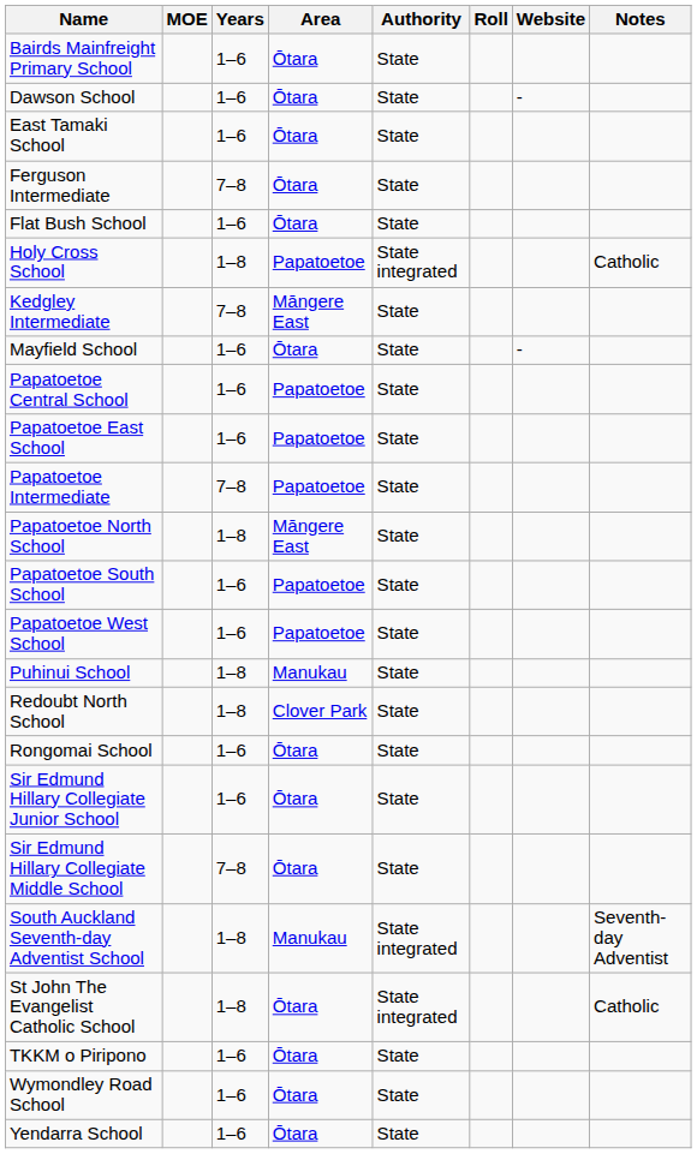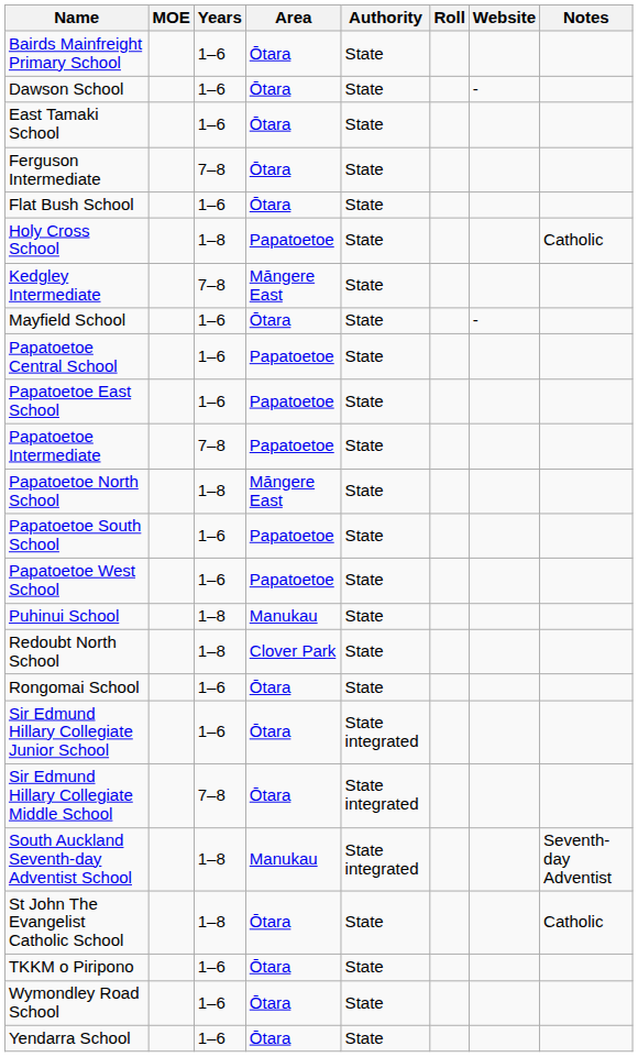Holy Cross School | Authority: State integrated -> State
Sir Edmund Hillary Collegiate Junior School | Authority: State -> State integrated
Sir Edmund Hillary Collegiate Middle School | Authority: State -> State integrated
St John The Evangelist Catholic School | Authority: State integrated -> State
